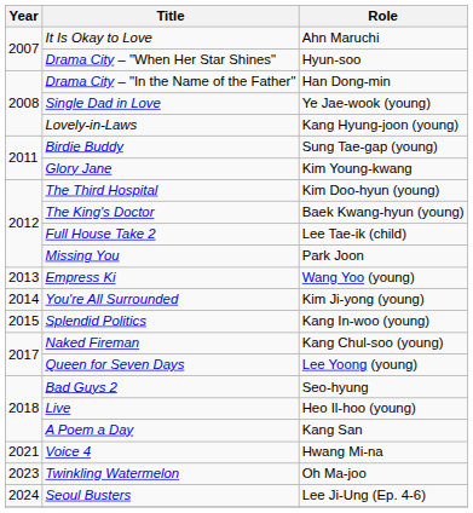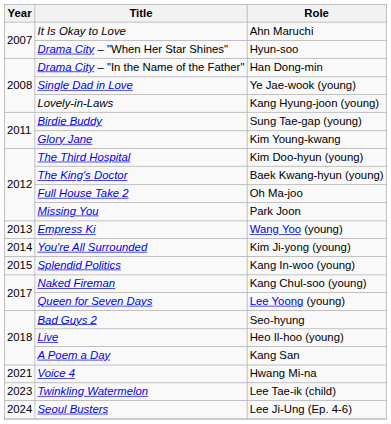Full House Take 2 | Role: Lee Tae-ik (child) -> Oh Ma-joo
Twinkling Watermelon | Role: Oh Ma-joo -> Lee Tae-ik (child)
